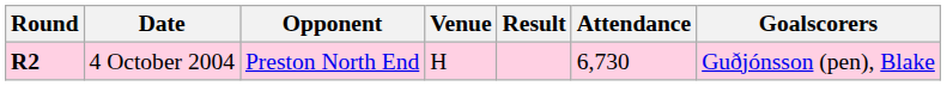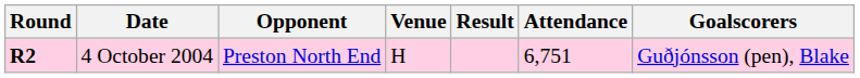4 October 2004 | Attendance: 6,730 -> 6,751
